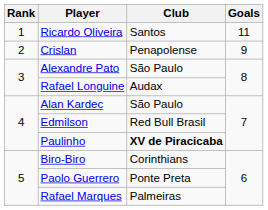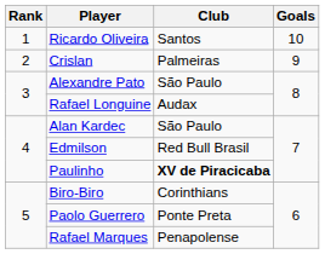Ricardo Oliveira | Goals: 11 -> 10
Crislan | Club: Penapolense -> Palmeiras
Rafael Marques | Club: Palmeiras -> Penapolense
